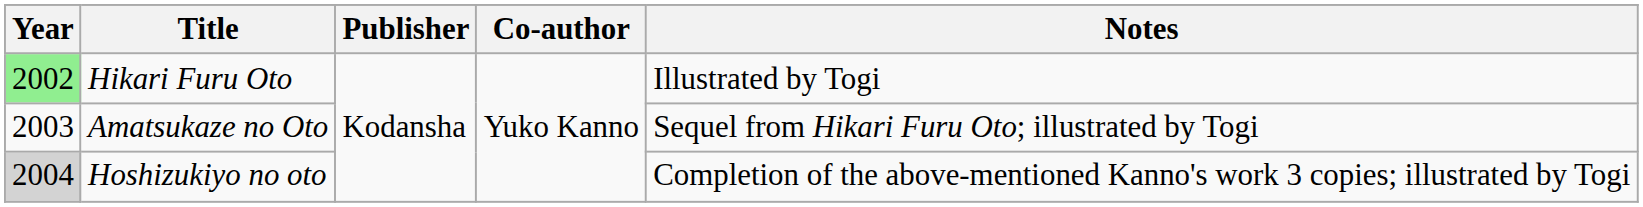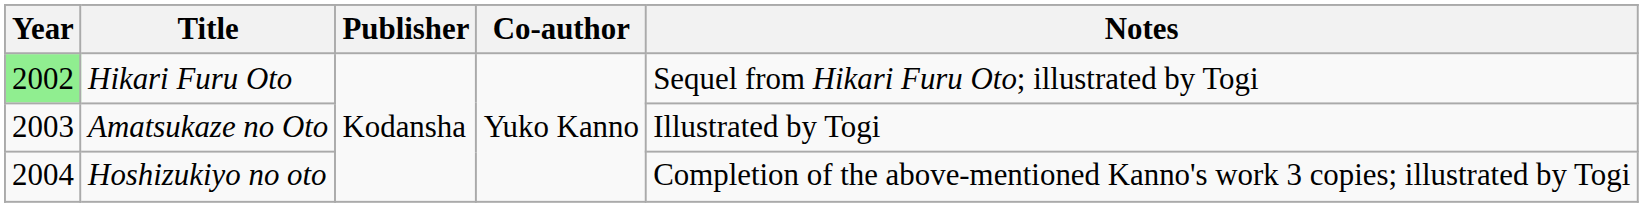Hikari Furu Oto | Notes: Illustrated by Togi -> Sequel from Hikari Furu Oto; illustrated by Togi
Amatsukaze no Oto | Notes: Sequel from Hikari Furu Oto; illustrated by Togi -> Illustrated by Togi
Hoshizukiyo no oto | Year: lightgrey background -> no background
